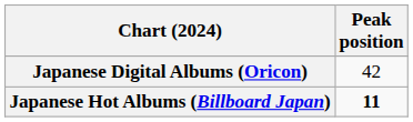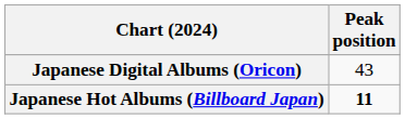Japanese Digital Albums (Oricon) | Peak position: 42 -> 43
